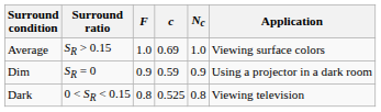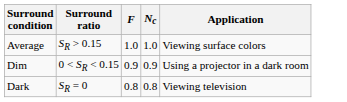- column: c | 0.69 | 0.59 | 0.525
Dim | Surround ratio: SR = 0 -> 0 < SR < 0.15
Dark | Surround ratio: 0 < SR < 0.15 -> SR = 0
